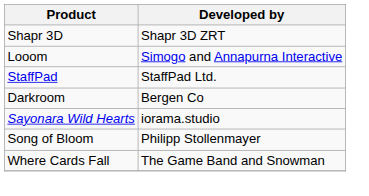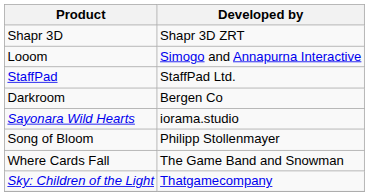+ row: Sky: Children of the Light | Thatgamecompany
